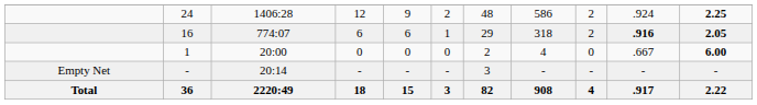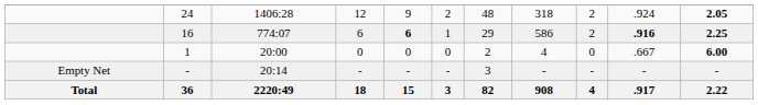24 | column 8: 586 -> 318
24 | column 11: 2.25 -> 2.05
16 | column 5: normal -> bold
16 | column 8: 318 -> 586
16 | column 11: 2.05 -> 2.25
